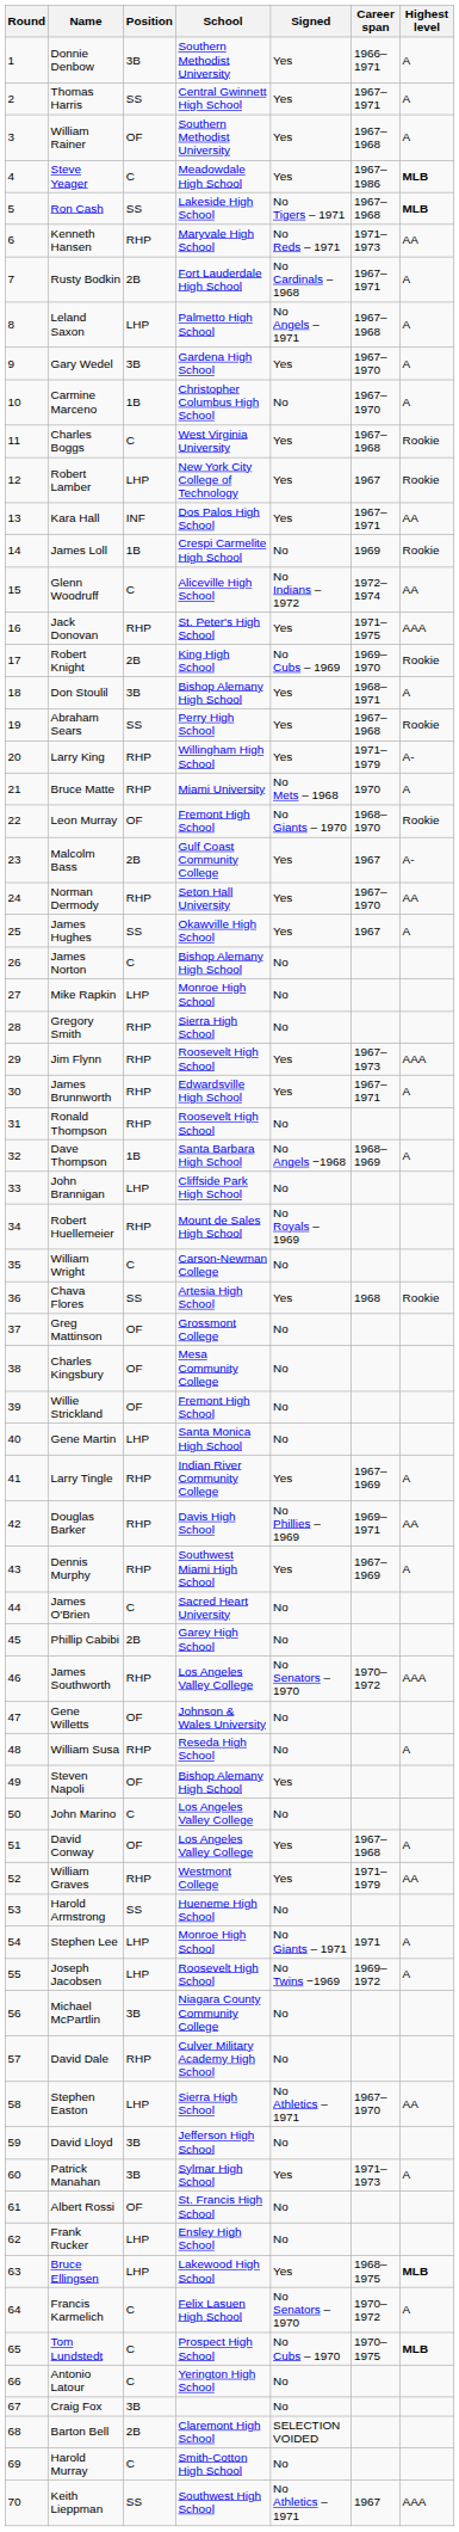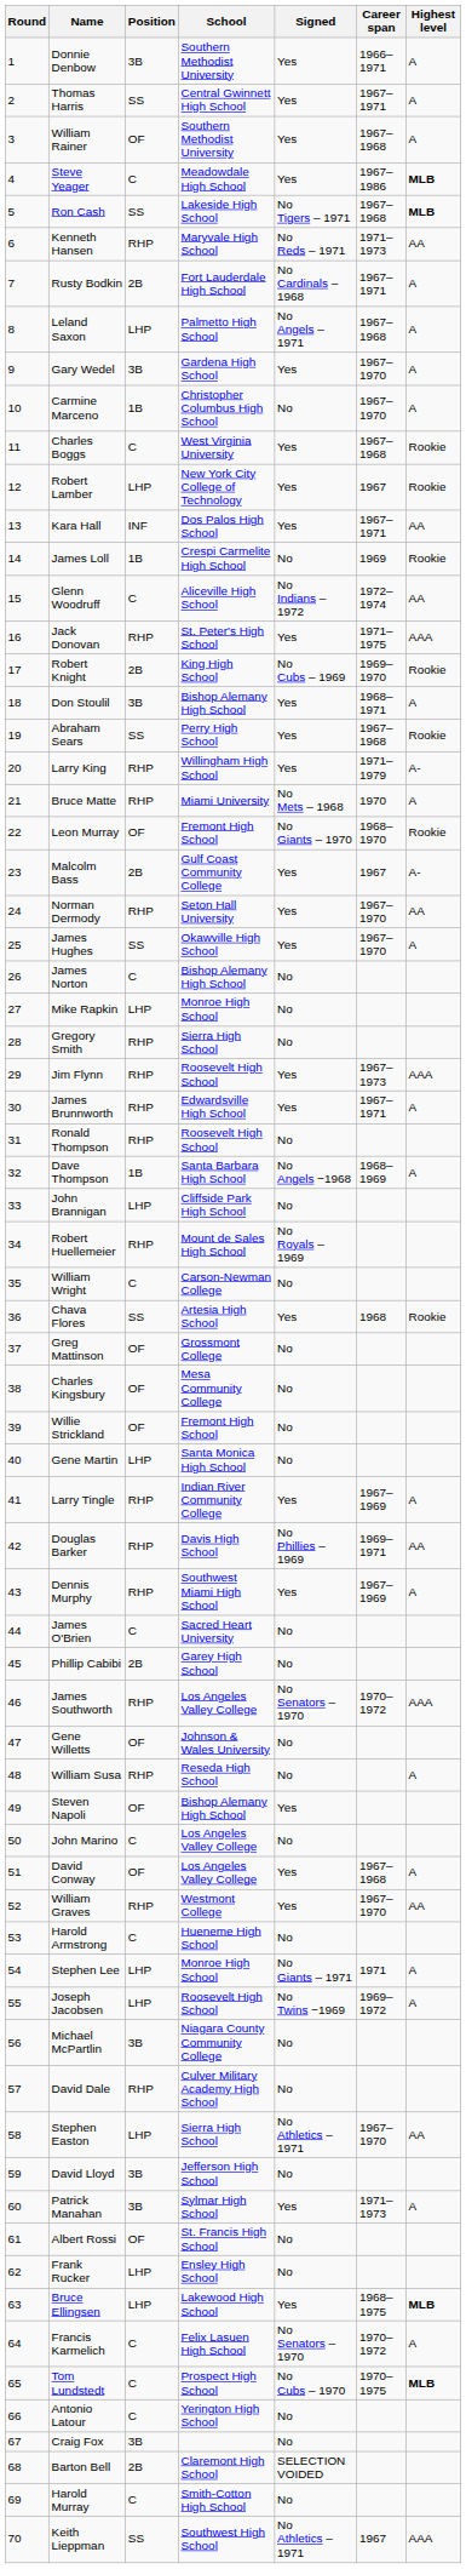James Hughes | Career span: 1967 -> 1967–1970
William Graves | Career span: 1971–1979 -> 1967–1970
Harold Armstrong | Position: SS -> C
